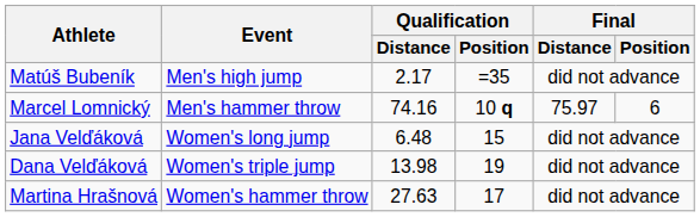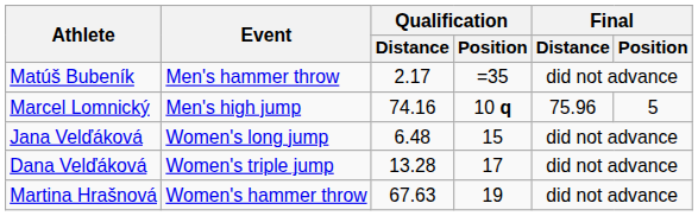Matúš Bubeník | Event: Men's high jump -> Men's hammer throw
Marcel Lomnický | Event: Men's hammer throw -> Men's high jump
Marcel Lomnický | Final / Distance: 75.97 -> 75.96
Marcel Lomnický | Final / Position: 6 -> 5
Dana Velďáková | Qualification / Distance: 13.98 -> 13.28
Dana Velďáková | Qualification / Position: 19 -> 17
Martina Hrašnová | Qualification / Distance: 27.63 -> 67.63
Martina Hrašnová | Qualification / Position: 17 -> 19
